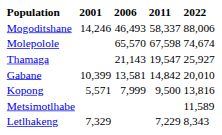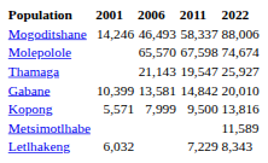Letlhakeng | 2001: 7,329 -> 6,032
